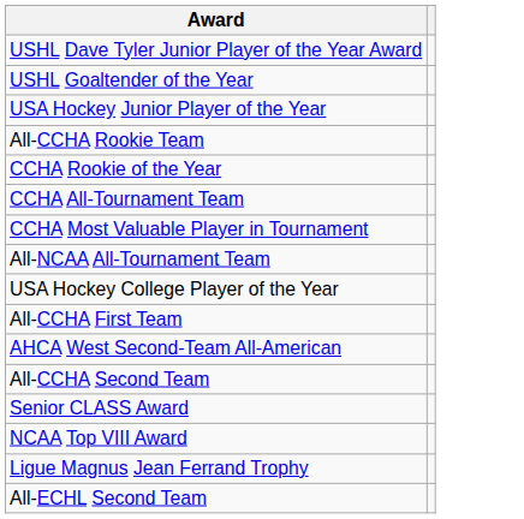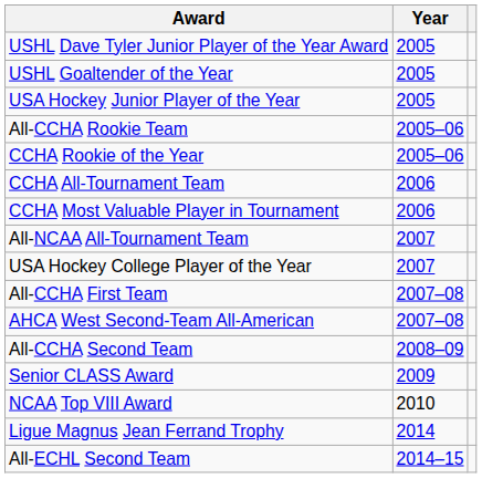+ column: Year | 2005 | 2005 | 2005 | 2005–06 | 2005–06 | 2006 | 2006 | 2007 | 2007 | 2007–08 | 2007–08 | 2008–09 | 2009 | 2010 | 2014 | 2014–15
